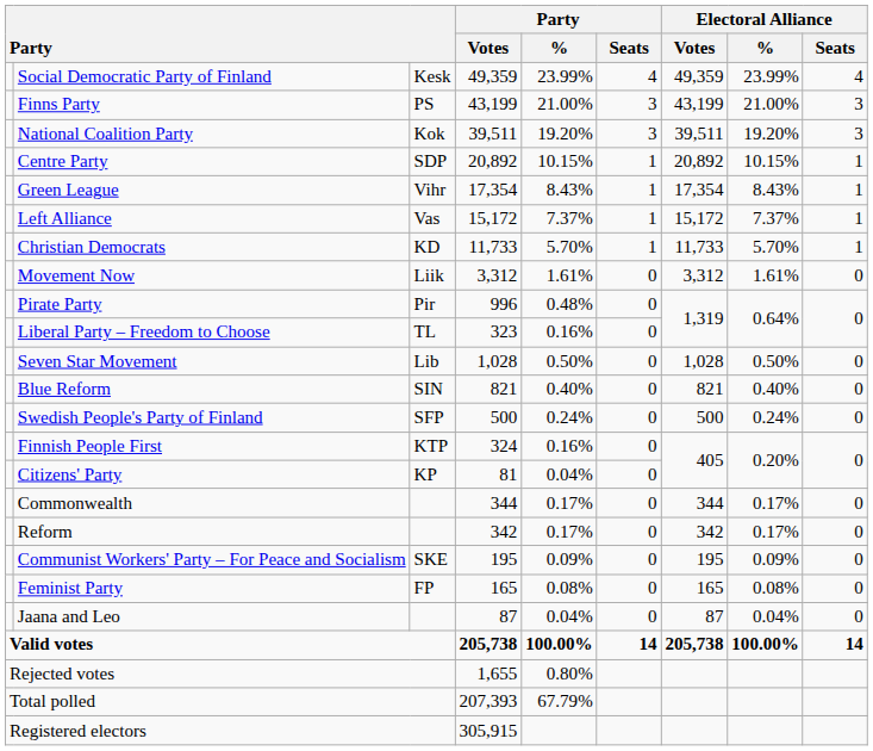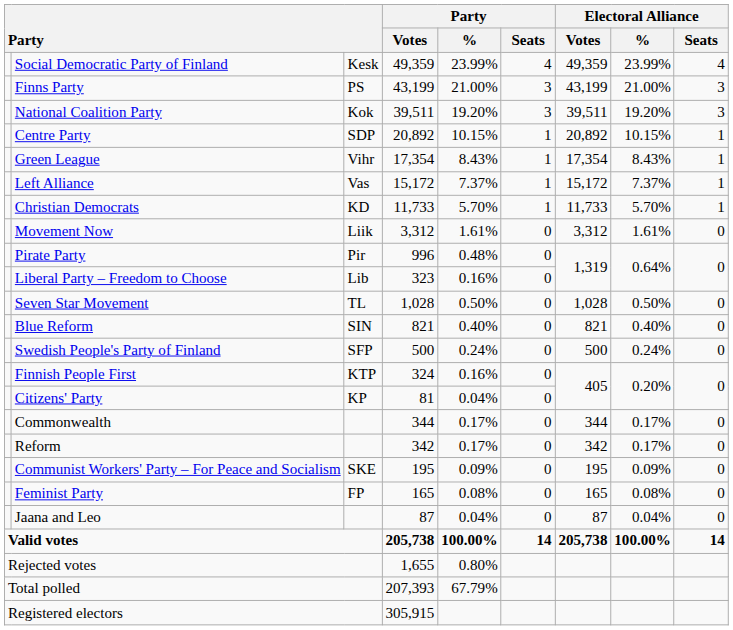Liberal Party – Freedom to Choose | column 3: TL -> Lib
Seven Star Movement | column 3: Lib -> TL
